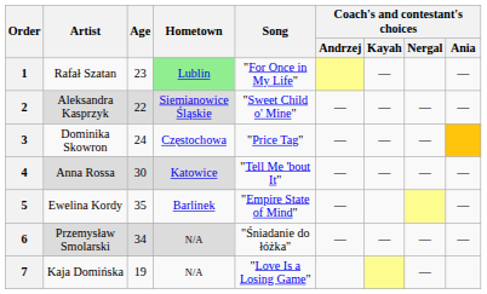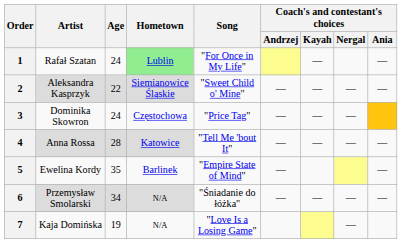1 | Age: 23 -> 24
4 | Age: 30 -> 28
